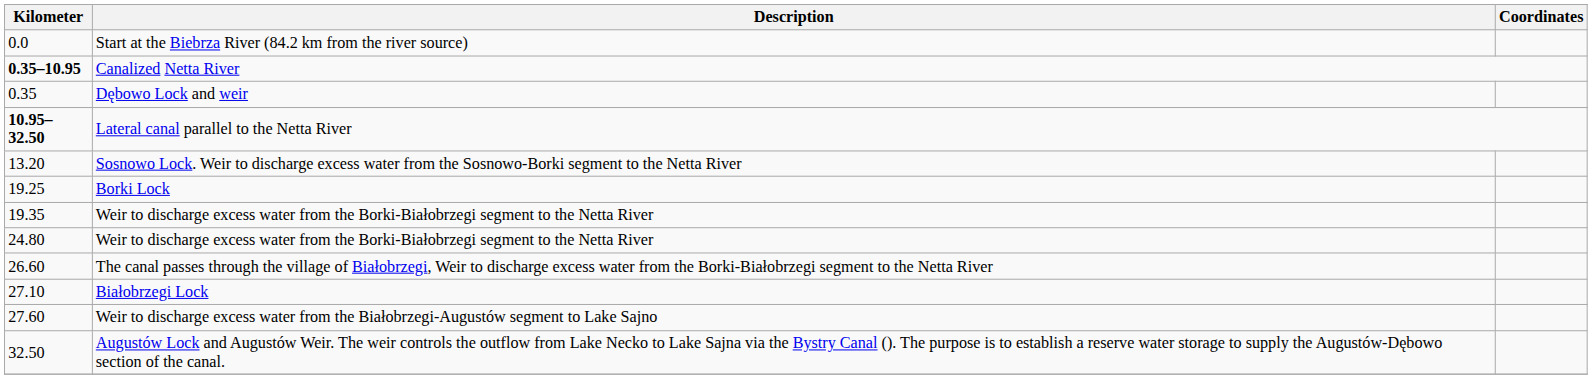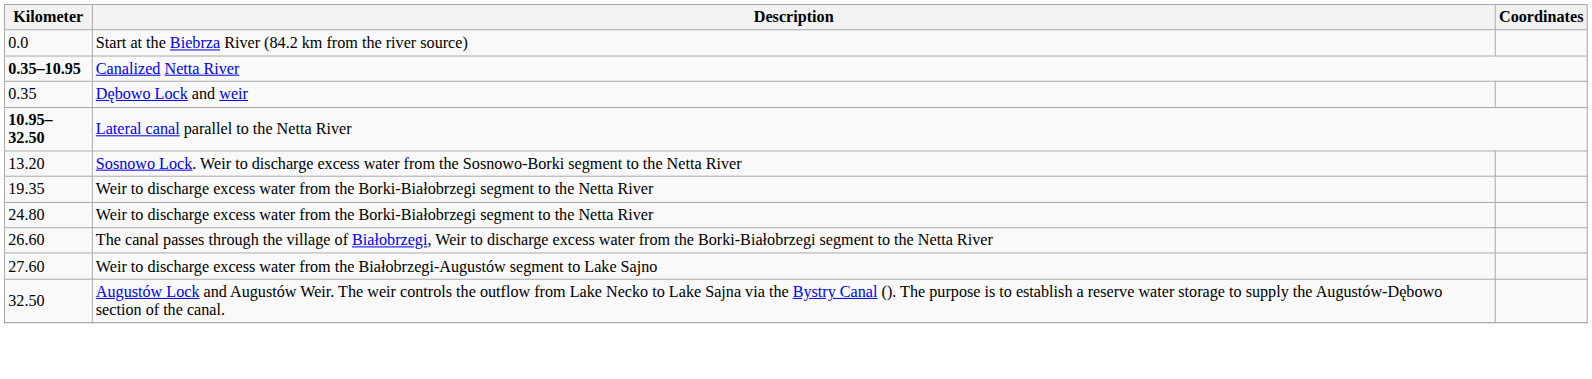- row: 19.25 | Borki Lock
- row: 27.10 | Białobrzegi Lock
